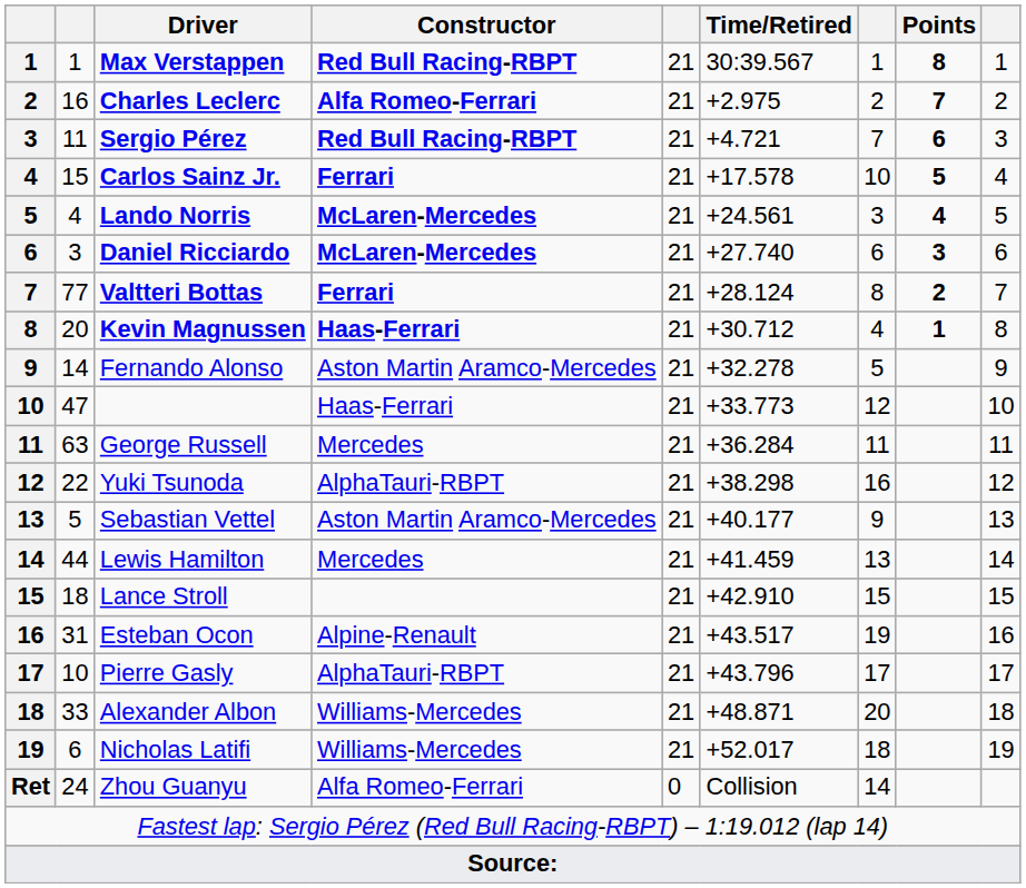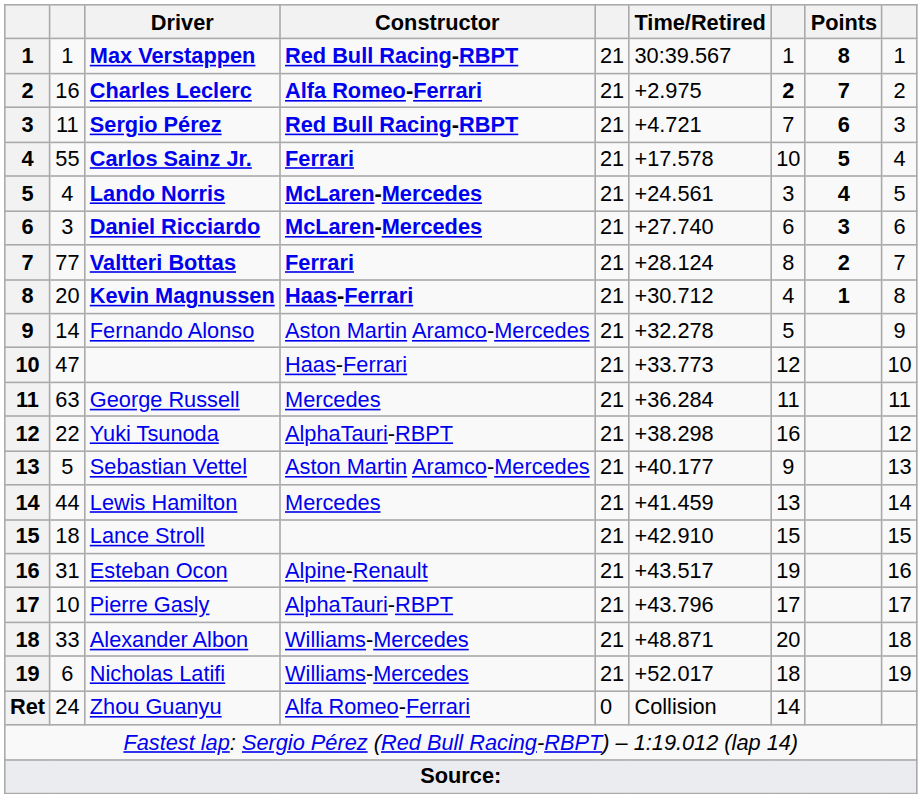Charles Leclerc | column 7: normal -> bold
Carlos Sainz Jr. | column 2: 15 -> 55
